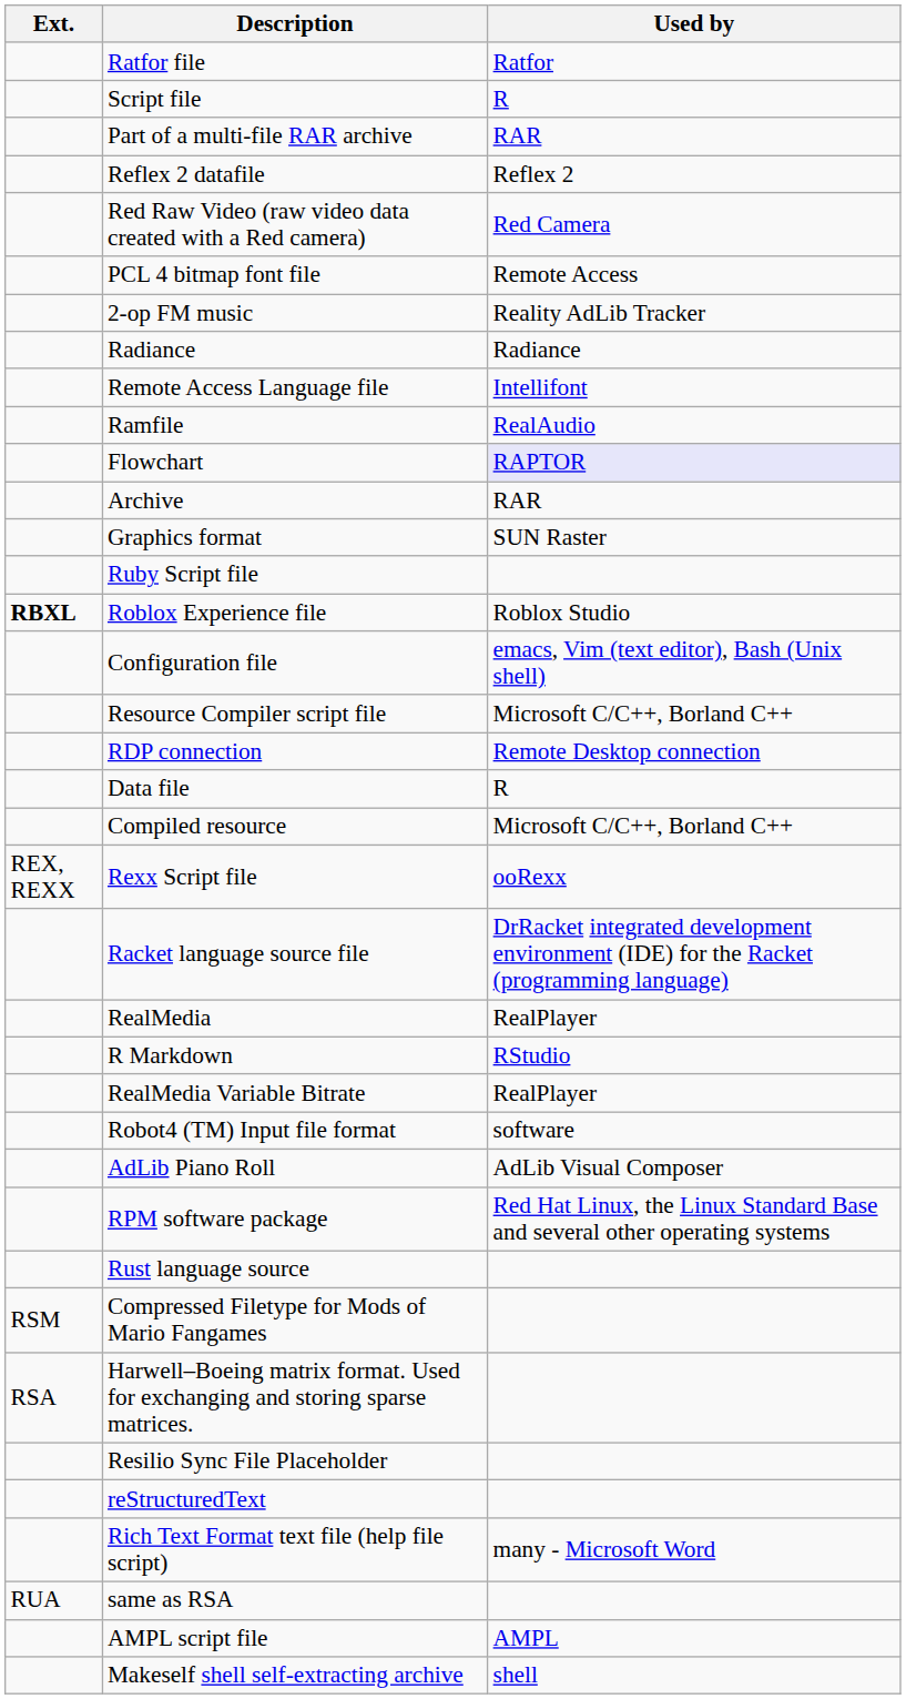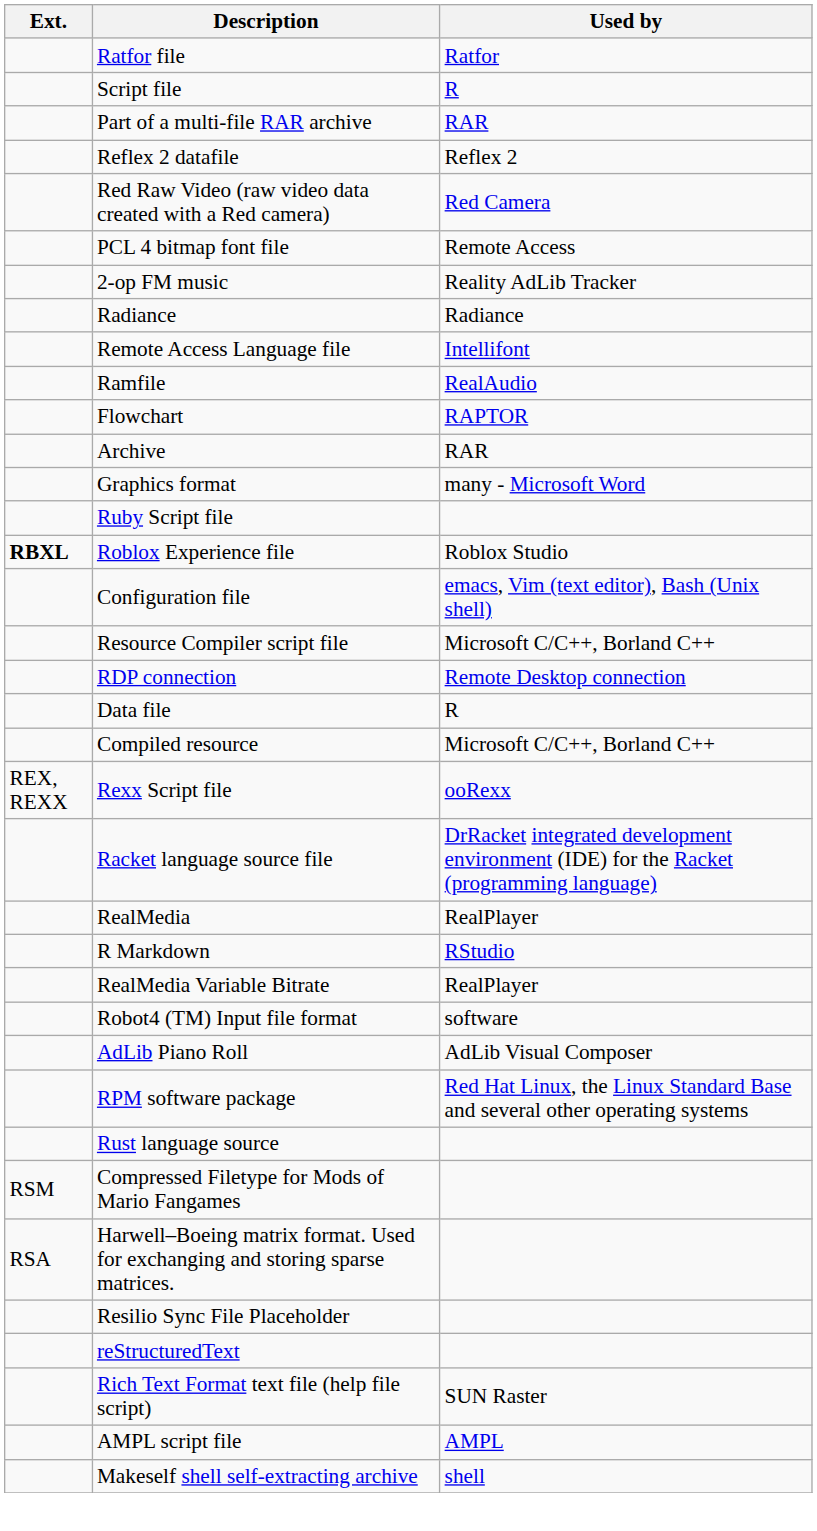Flowchart | Used by: lavender background -> no background
Graphics format | Used by: SUN Raster -> many - Microsoft Word
Rich Text Format text file (help file script) | Used by: many - Microsoft Word -> SUN Raster
- row: RUA | same as RSA
